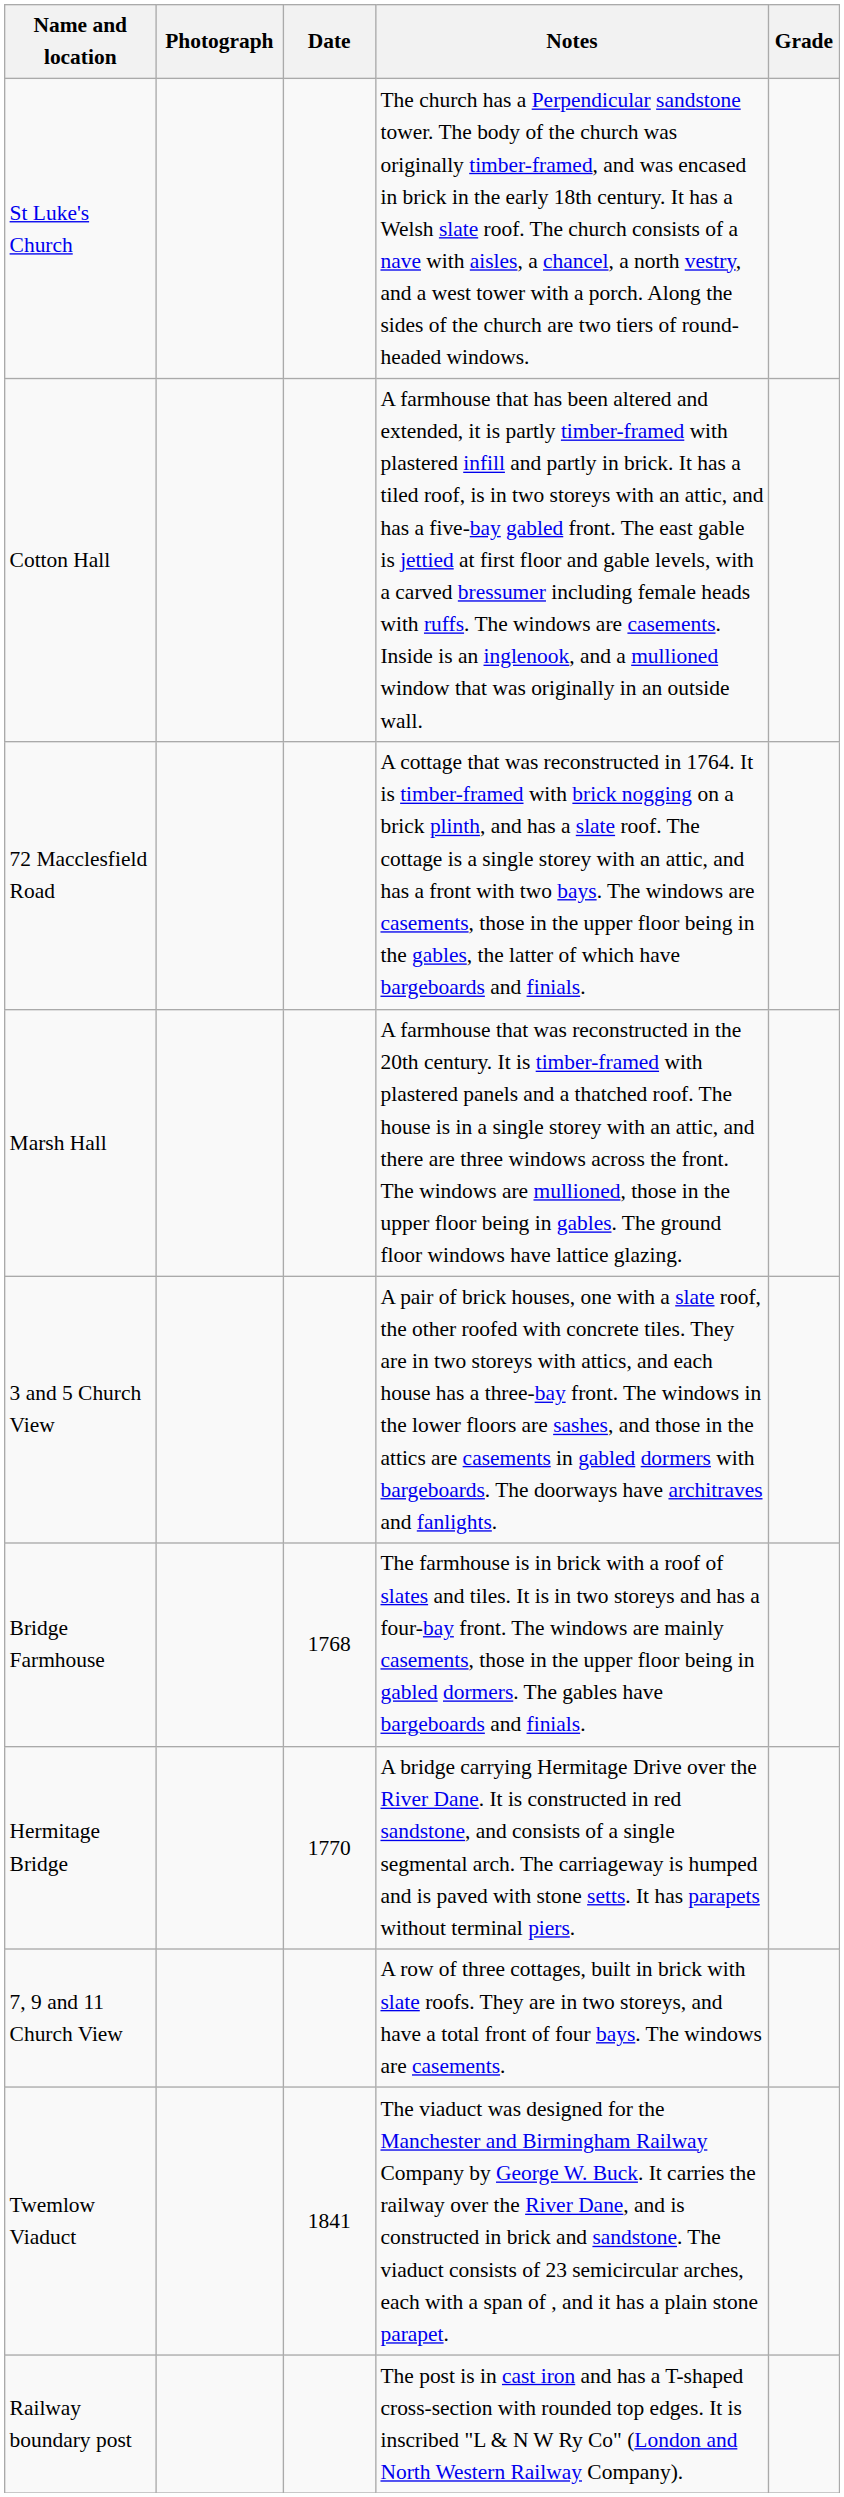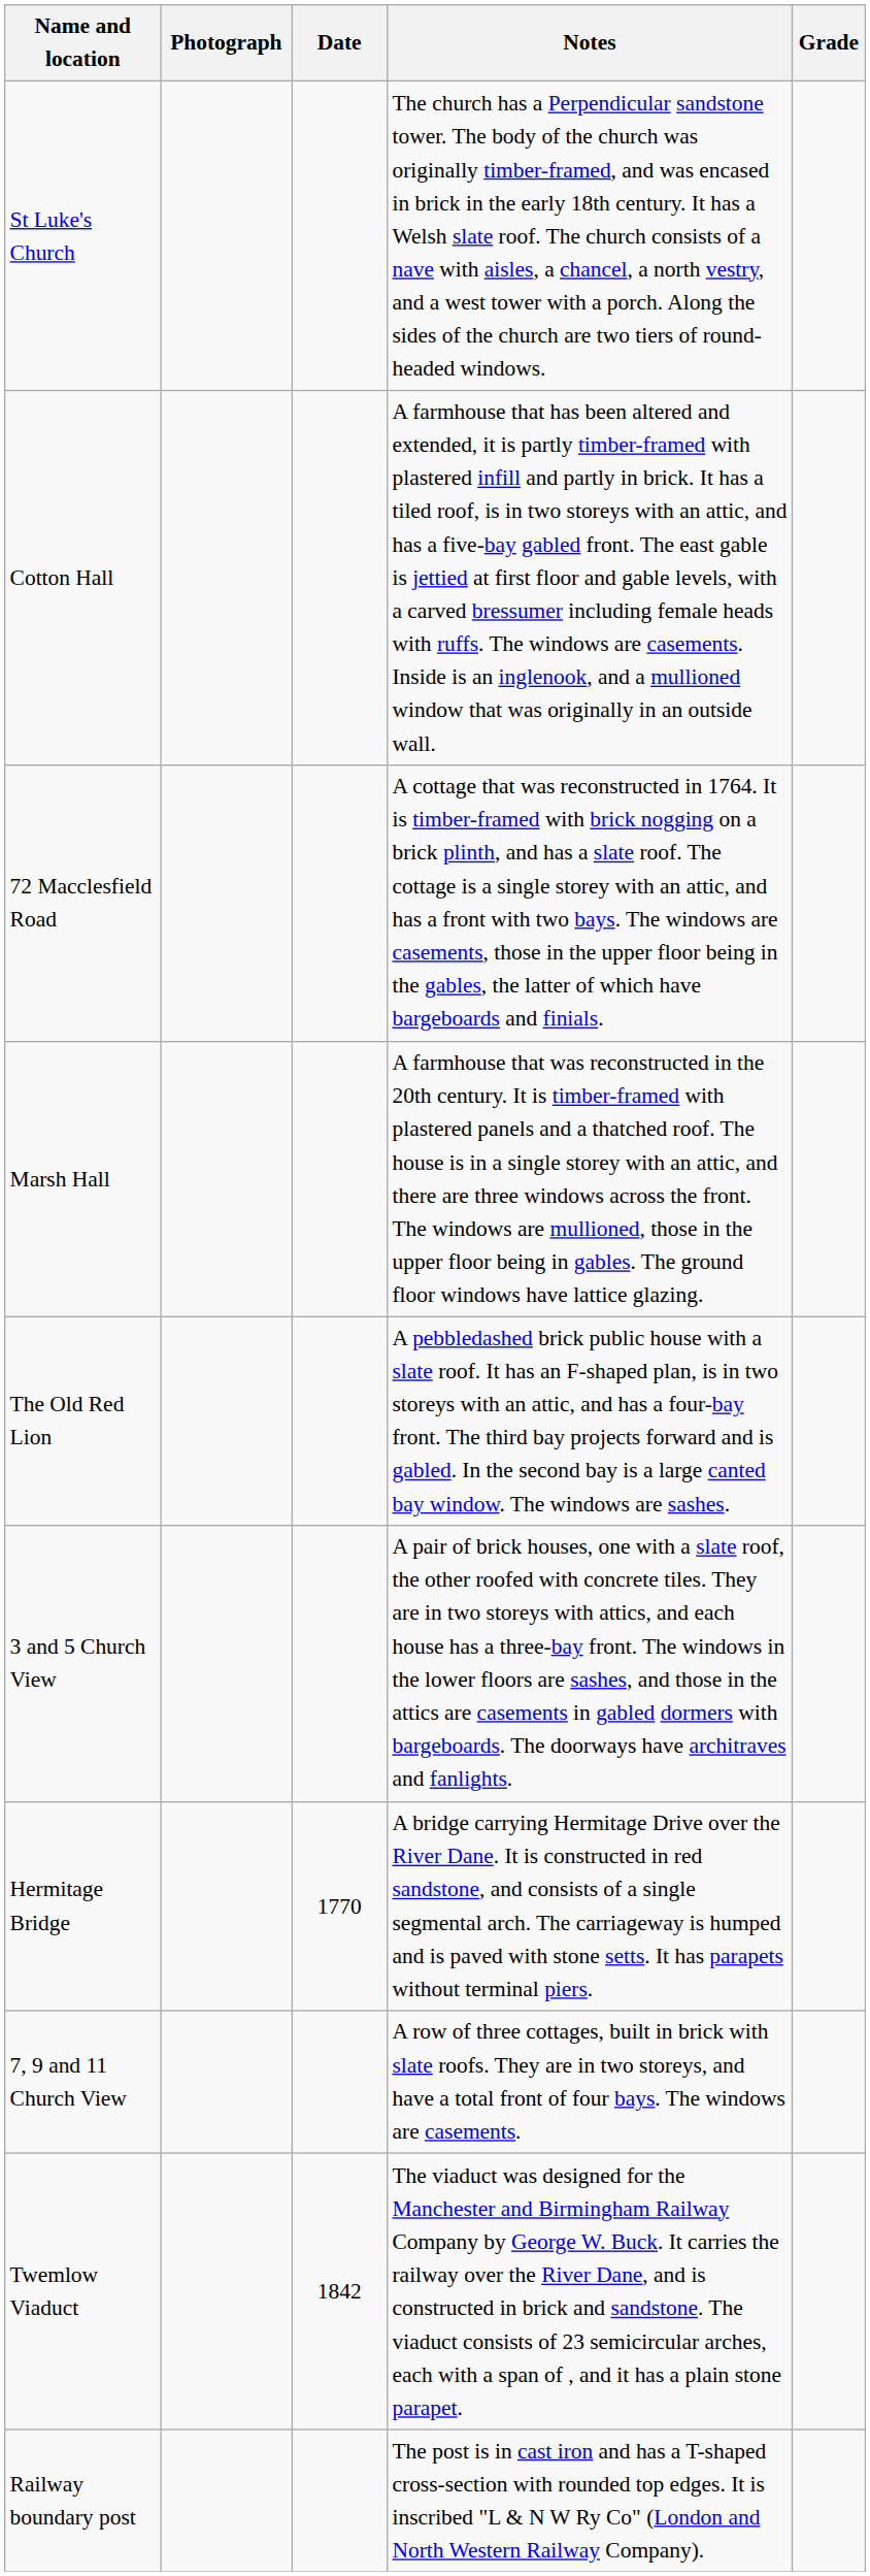+ row: The Old Red Lion | A pebbledashed brick public house with a slate roof. It has an F-shaped plan, is in two storeys with an attic, and has a four-bay front. The third bay projects forward and is gabled. In the second bay is a large canted bay window. The windows are sashes.
- row: Bridge Farmhouse | 1768 | The farmhouse is in brick with a roof of slates and tiles. It is in two storeys and has a four-bay front. The windows are mainly casements, those in the upper floor being in gabled dormers. The gables have bargeboards and finials.
Twemlow Viaduct | Date: 1841 -> 1842
